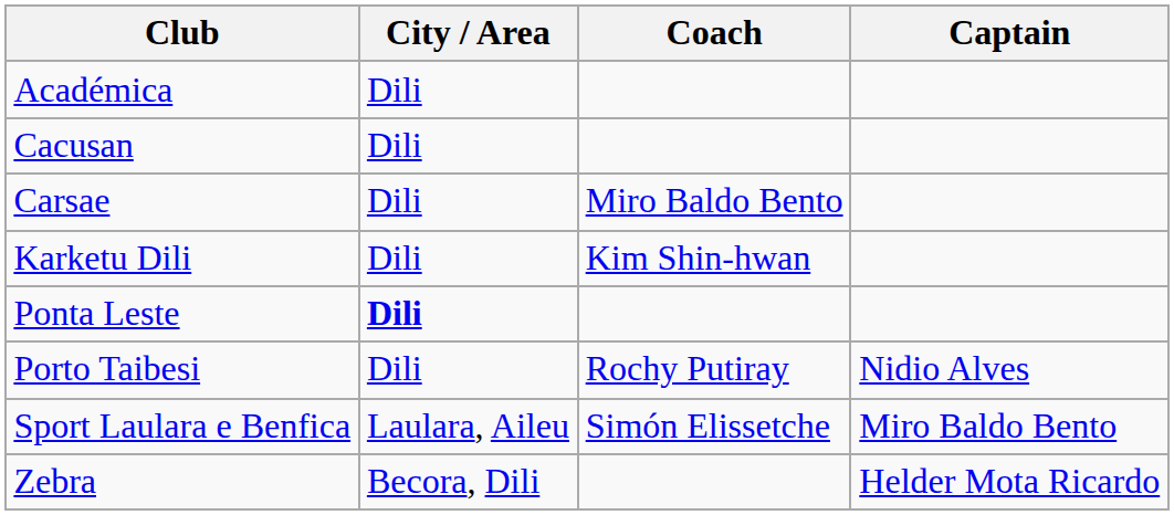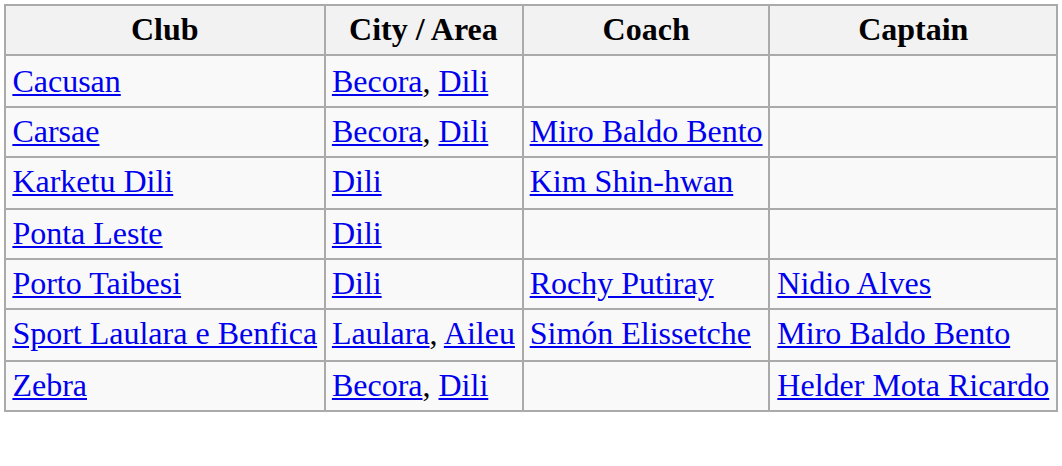- row: Académica | Dili
Cacusan | City / Area: Dili -> Becora, Dili
Carsae | City / Area: Dili -> Becora, Dili
Ponta Leste | City / Area: bold -> normal
